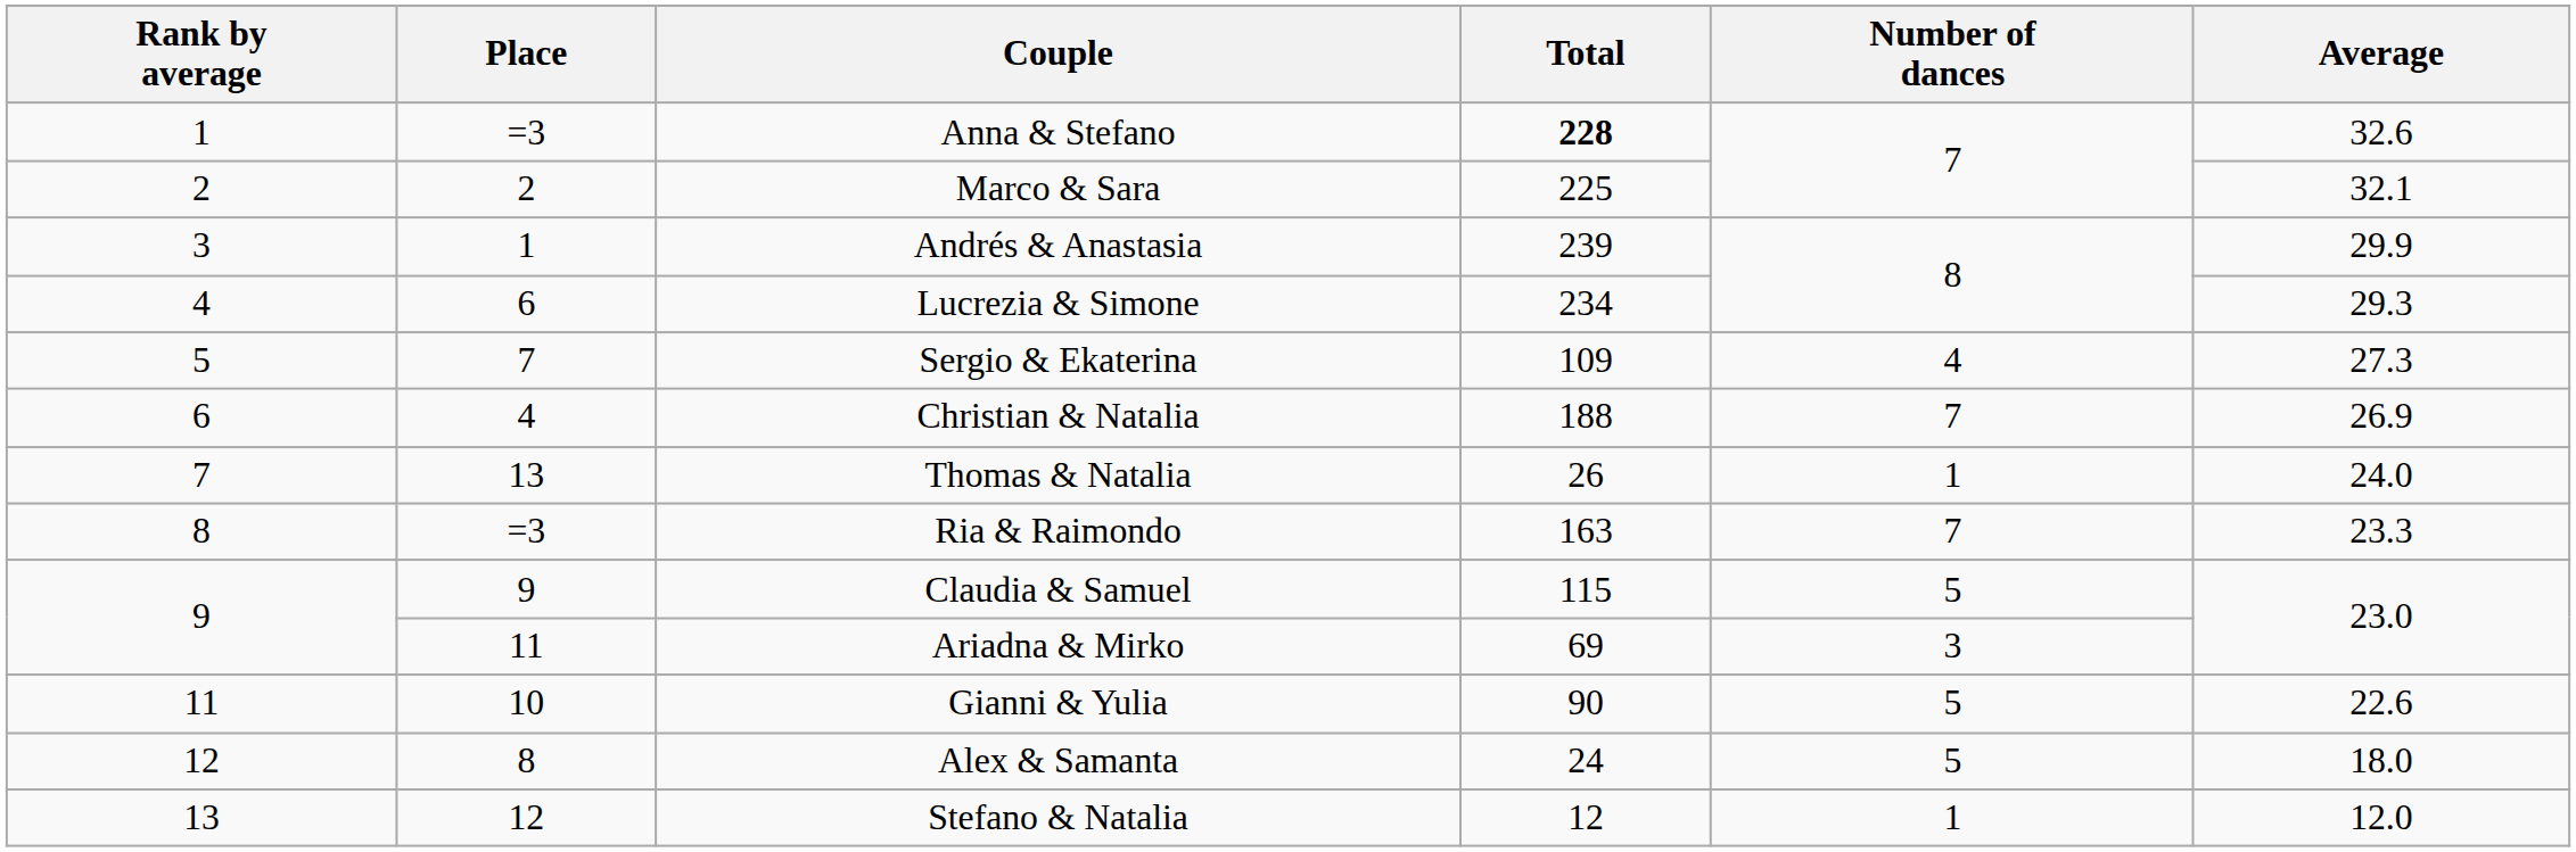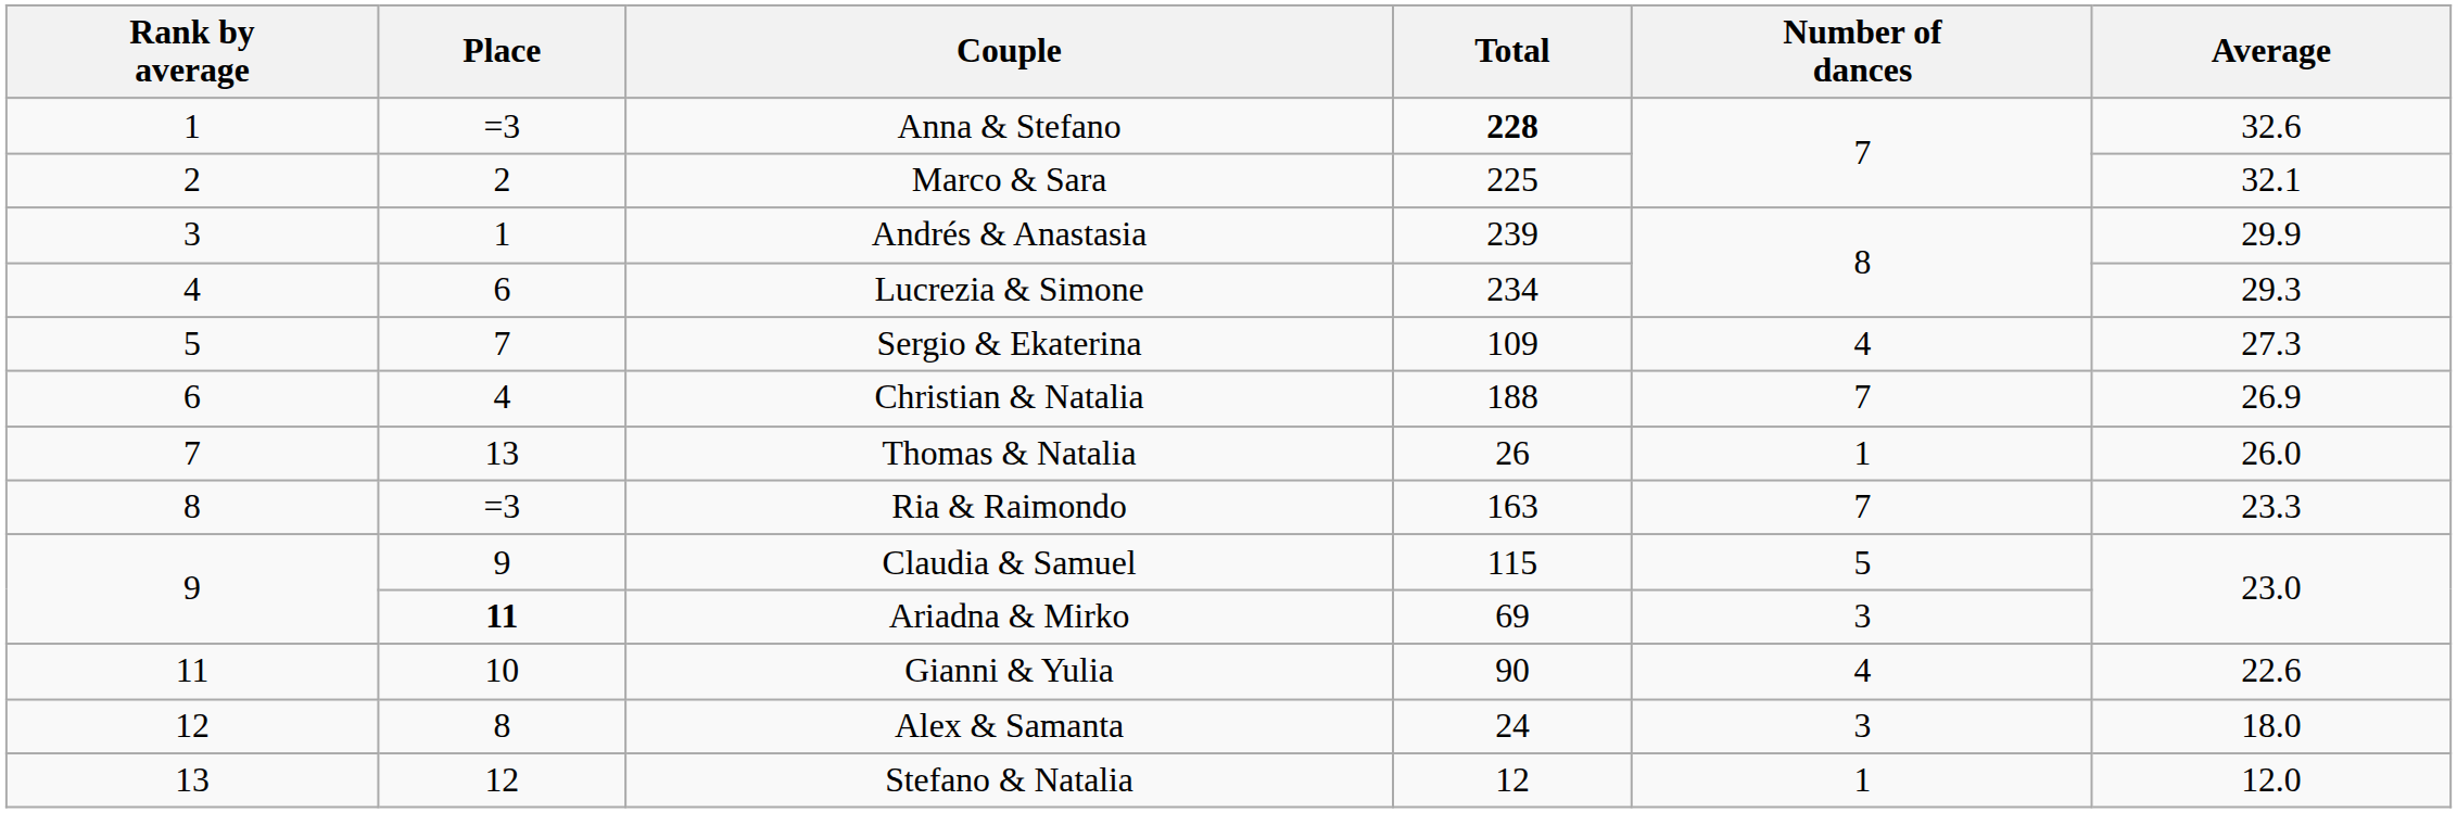Thomas & Natalia | Average: 24.0 -> 26.0
Ariadna & Mirko | Place: normal -> bold
Gianni & Yulia | Number of dances: 5 -> 4
Alex & Samanta | Number of dances: 5 -> 3
